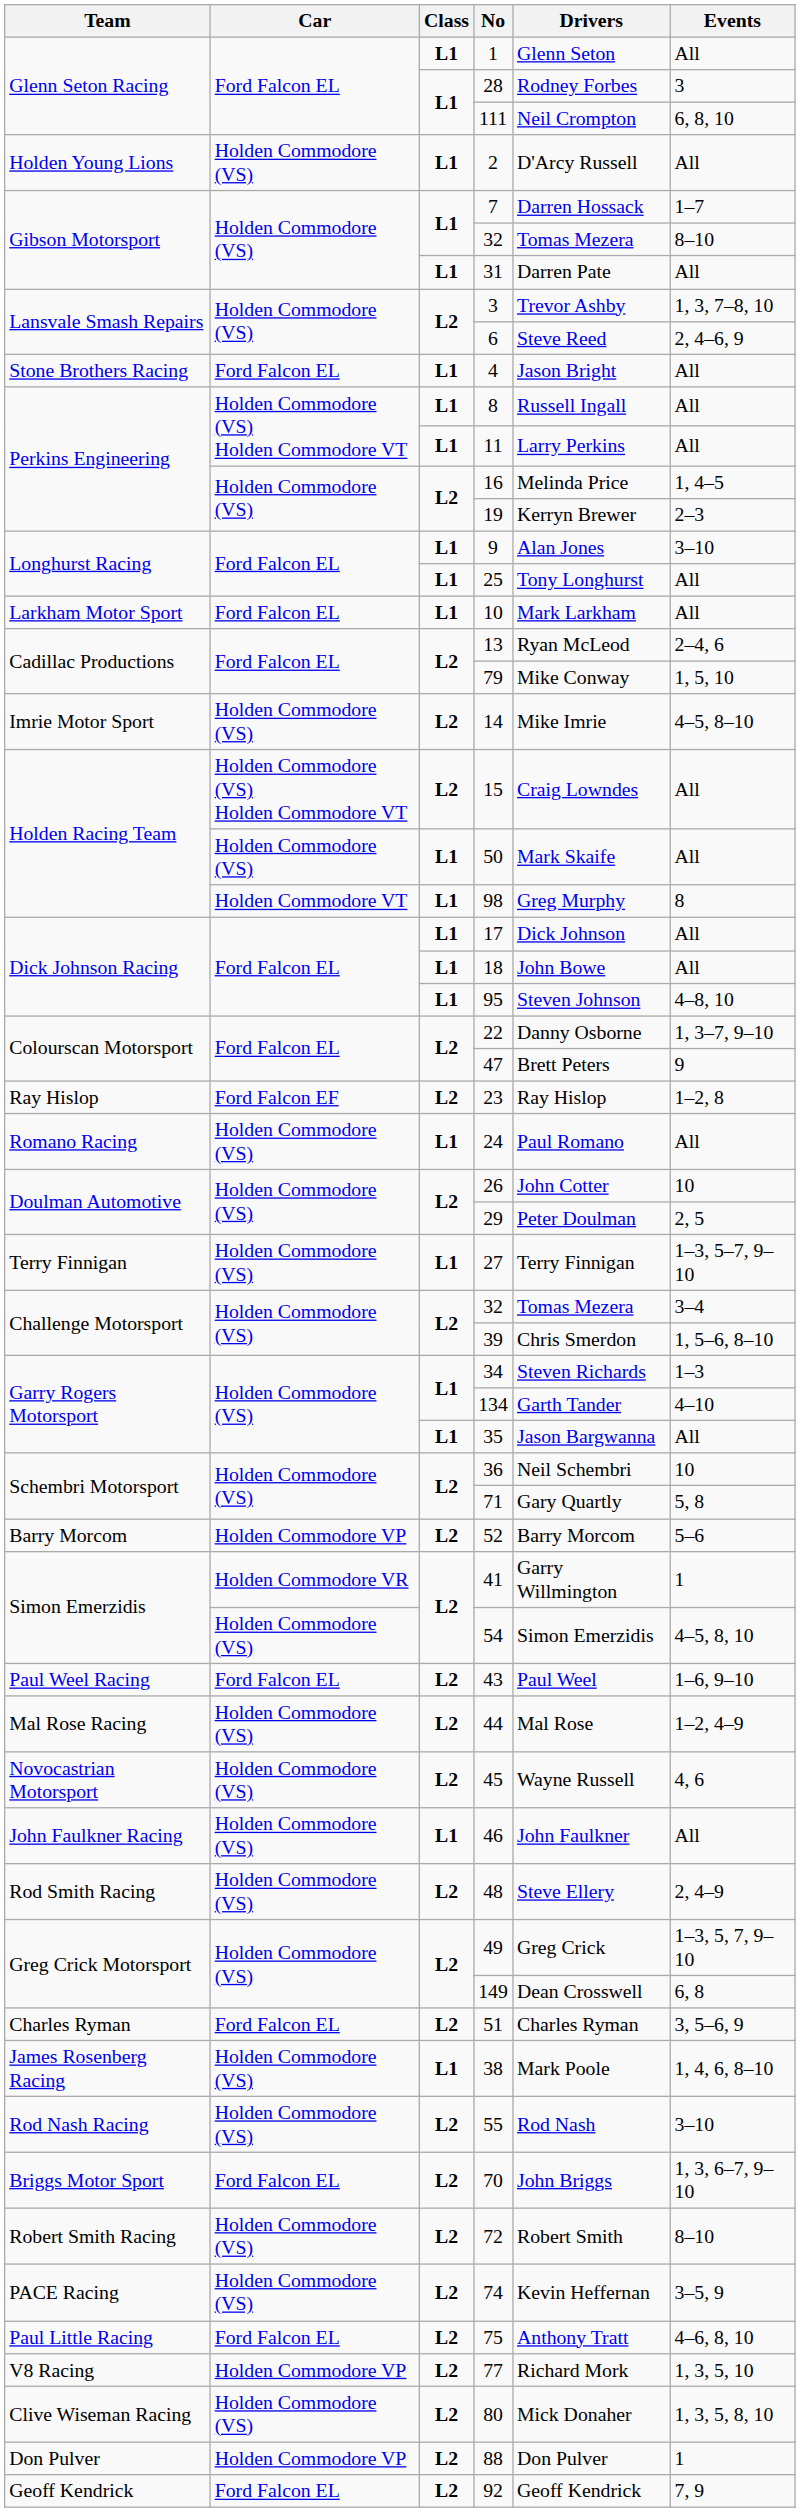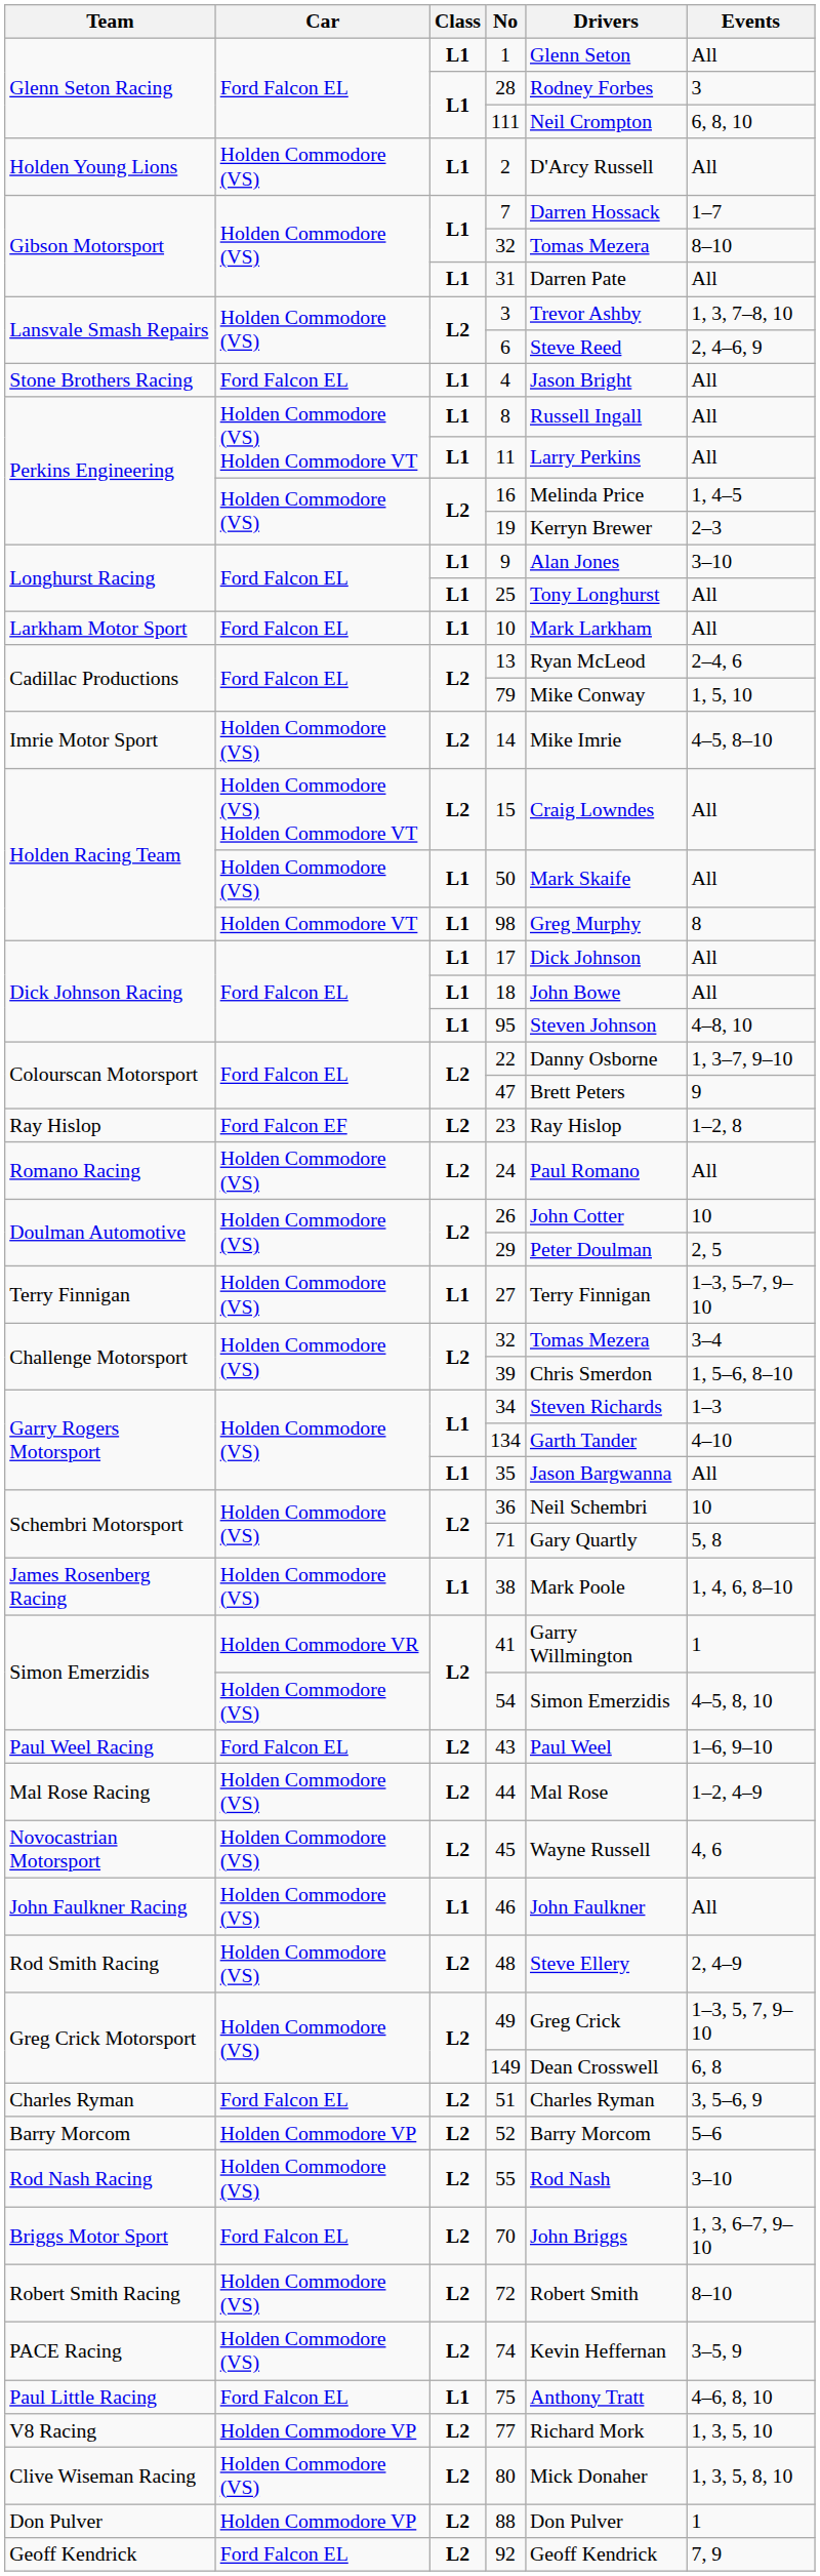24 | Class: L1 -> L2
rows swapped: 38 <-> 52
75 | Class: L2 -> L1
